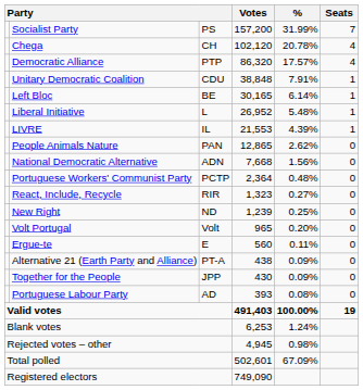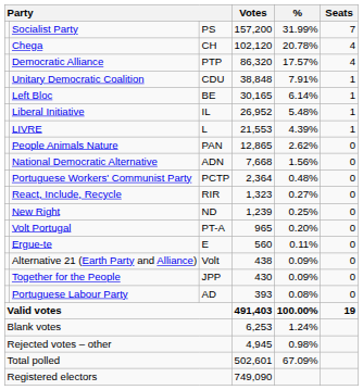Liberal Initiative | column 3: L -> IL
LIVRE | column 3: IL -> L
Volt Portugal | column 3: Volt -> PT-A
Alternative 21 (Earth Party and Alliance) | column 3: PT-A -> Volt
